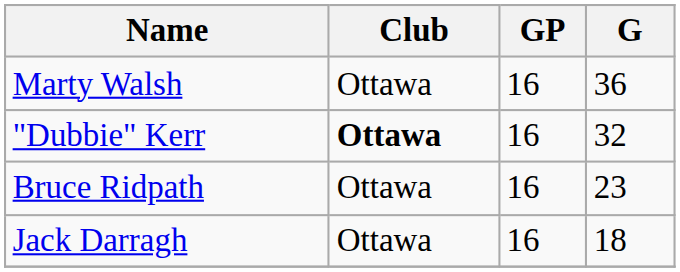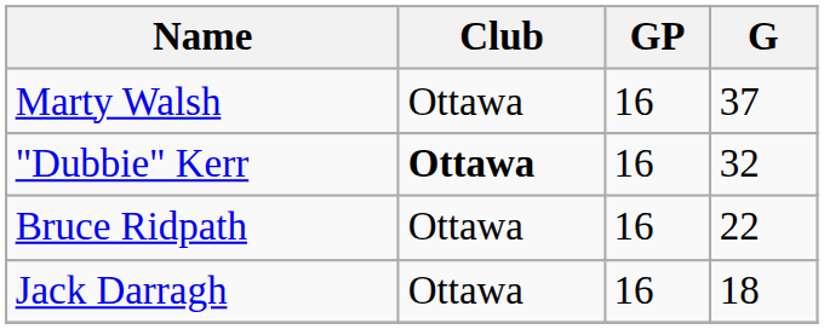Marty Walsh | G: 36 -> 37
Bruce Ridpath | G: 23 -> 22
